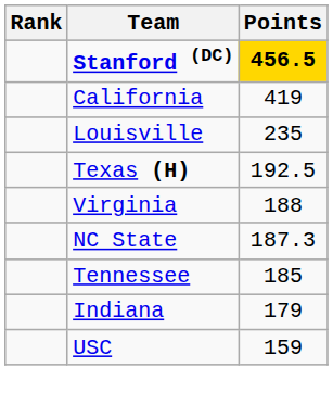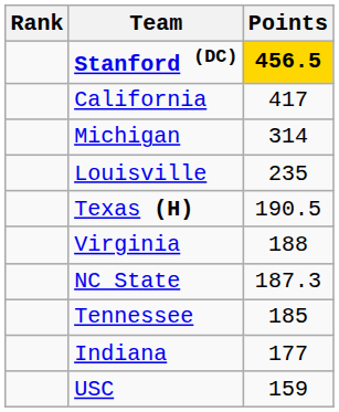California | Points: 419 -> 417
+ row: Michigan | 314
Texas (H) | Points: 192.5 -> 190.5
Indiana | Points: 179 -> 177
